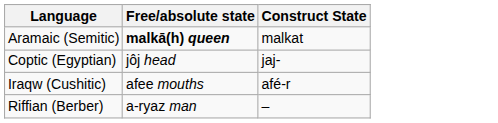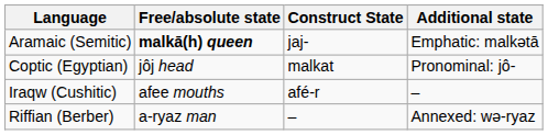+ column: Additional state | Emphatic: malkətā | Pronominal: jô- | – | Annexed: wə-ryaz
Aramaic (Semitic) | Construct State: malkat -> jaj-
Coptic (Egyptian) | Construct State: jaj- -> malkat
